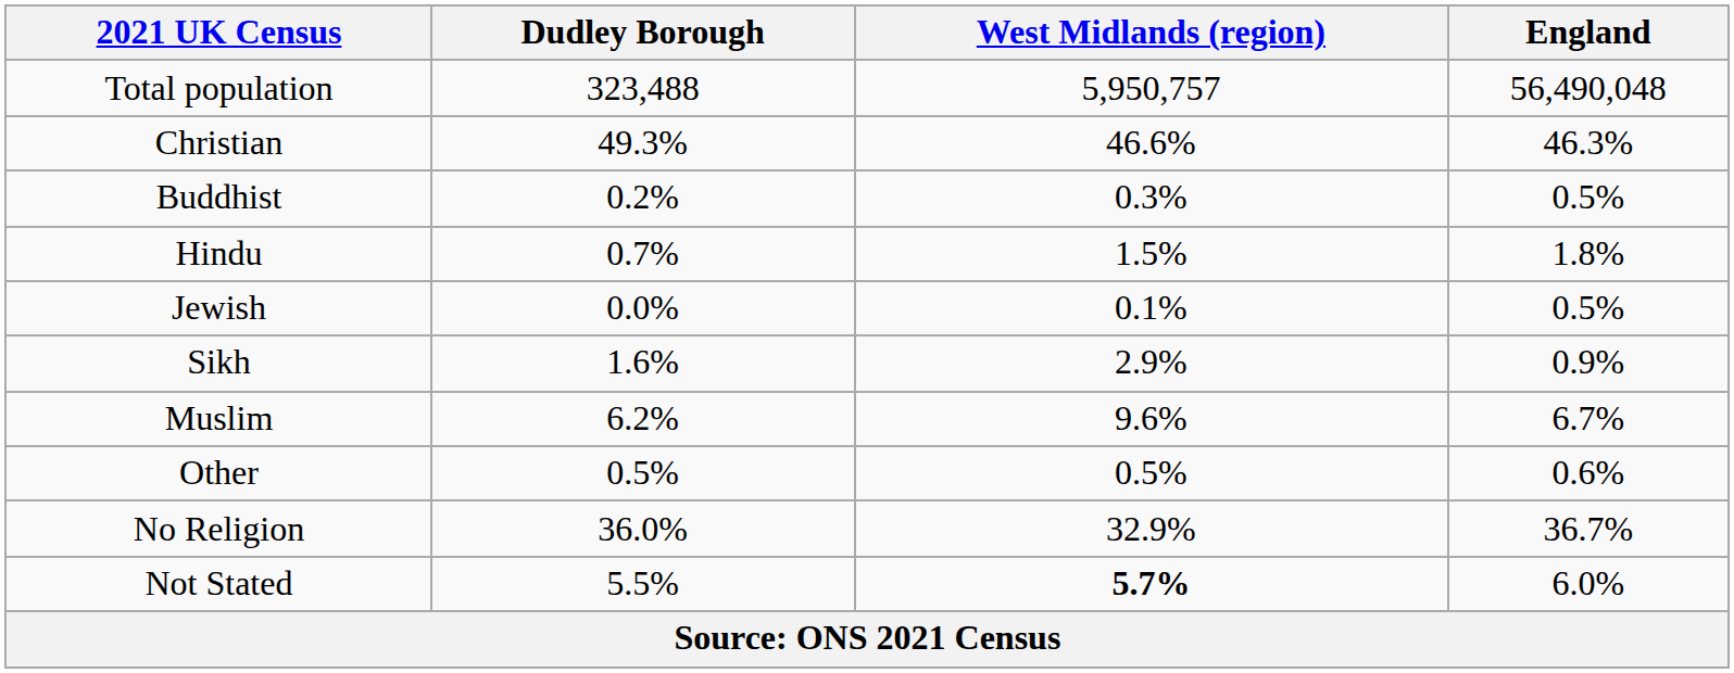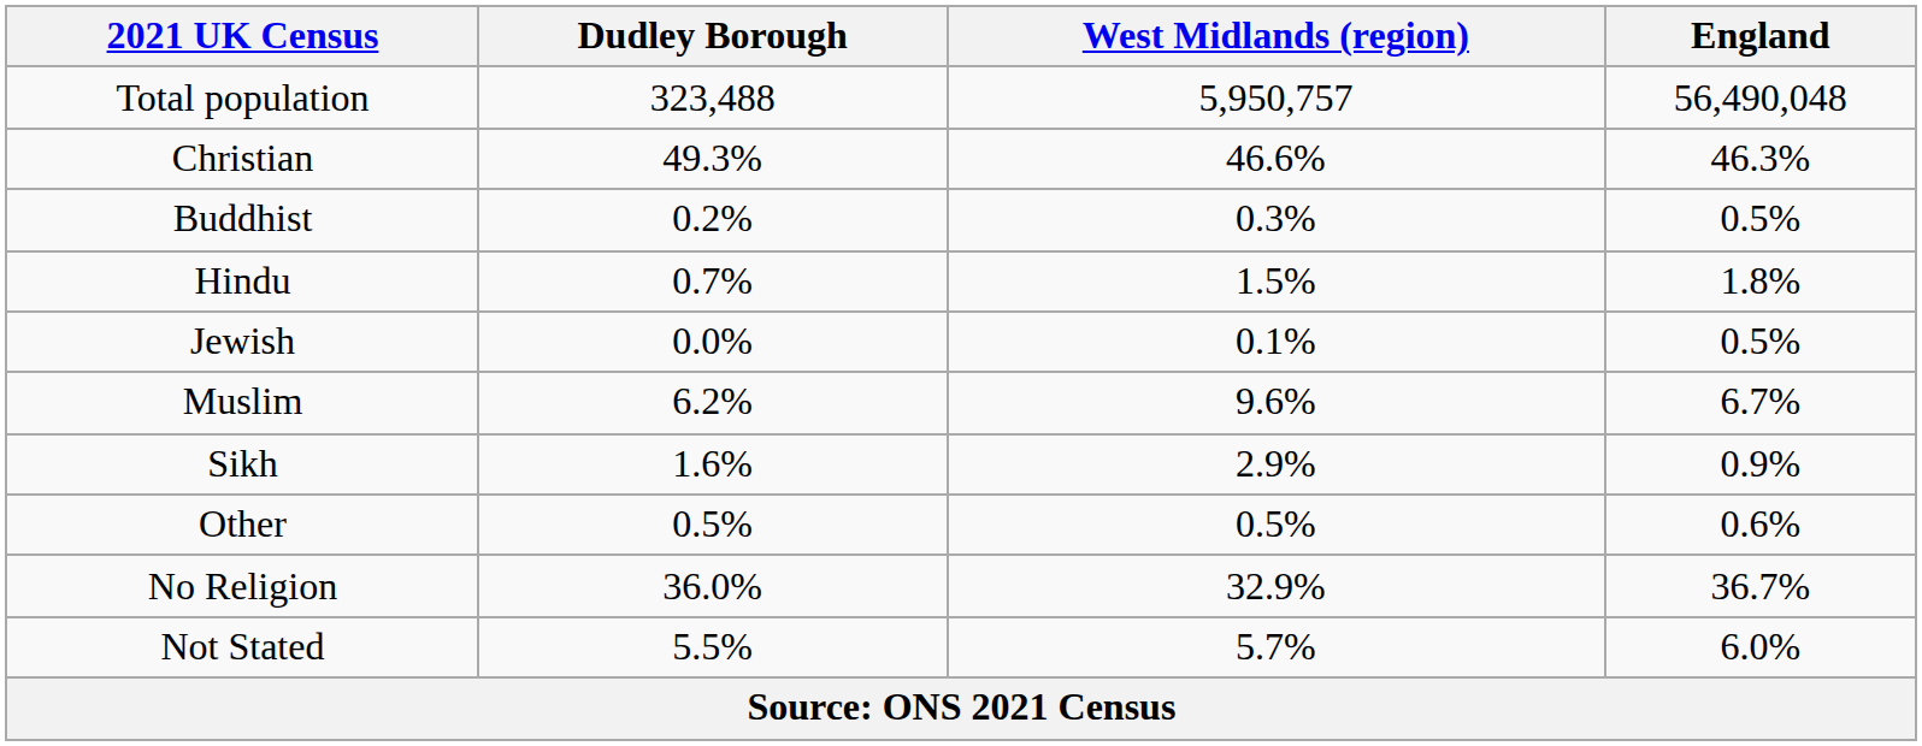rows swapped: Muslim <-> Sikh
Not Stated | West Midlands (region): bold -> normal
